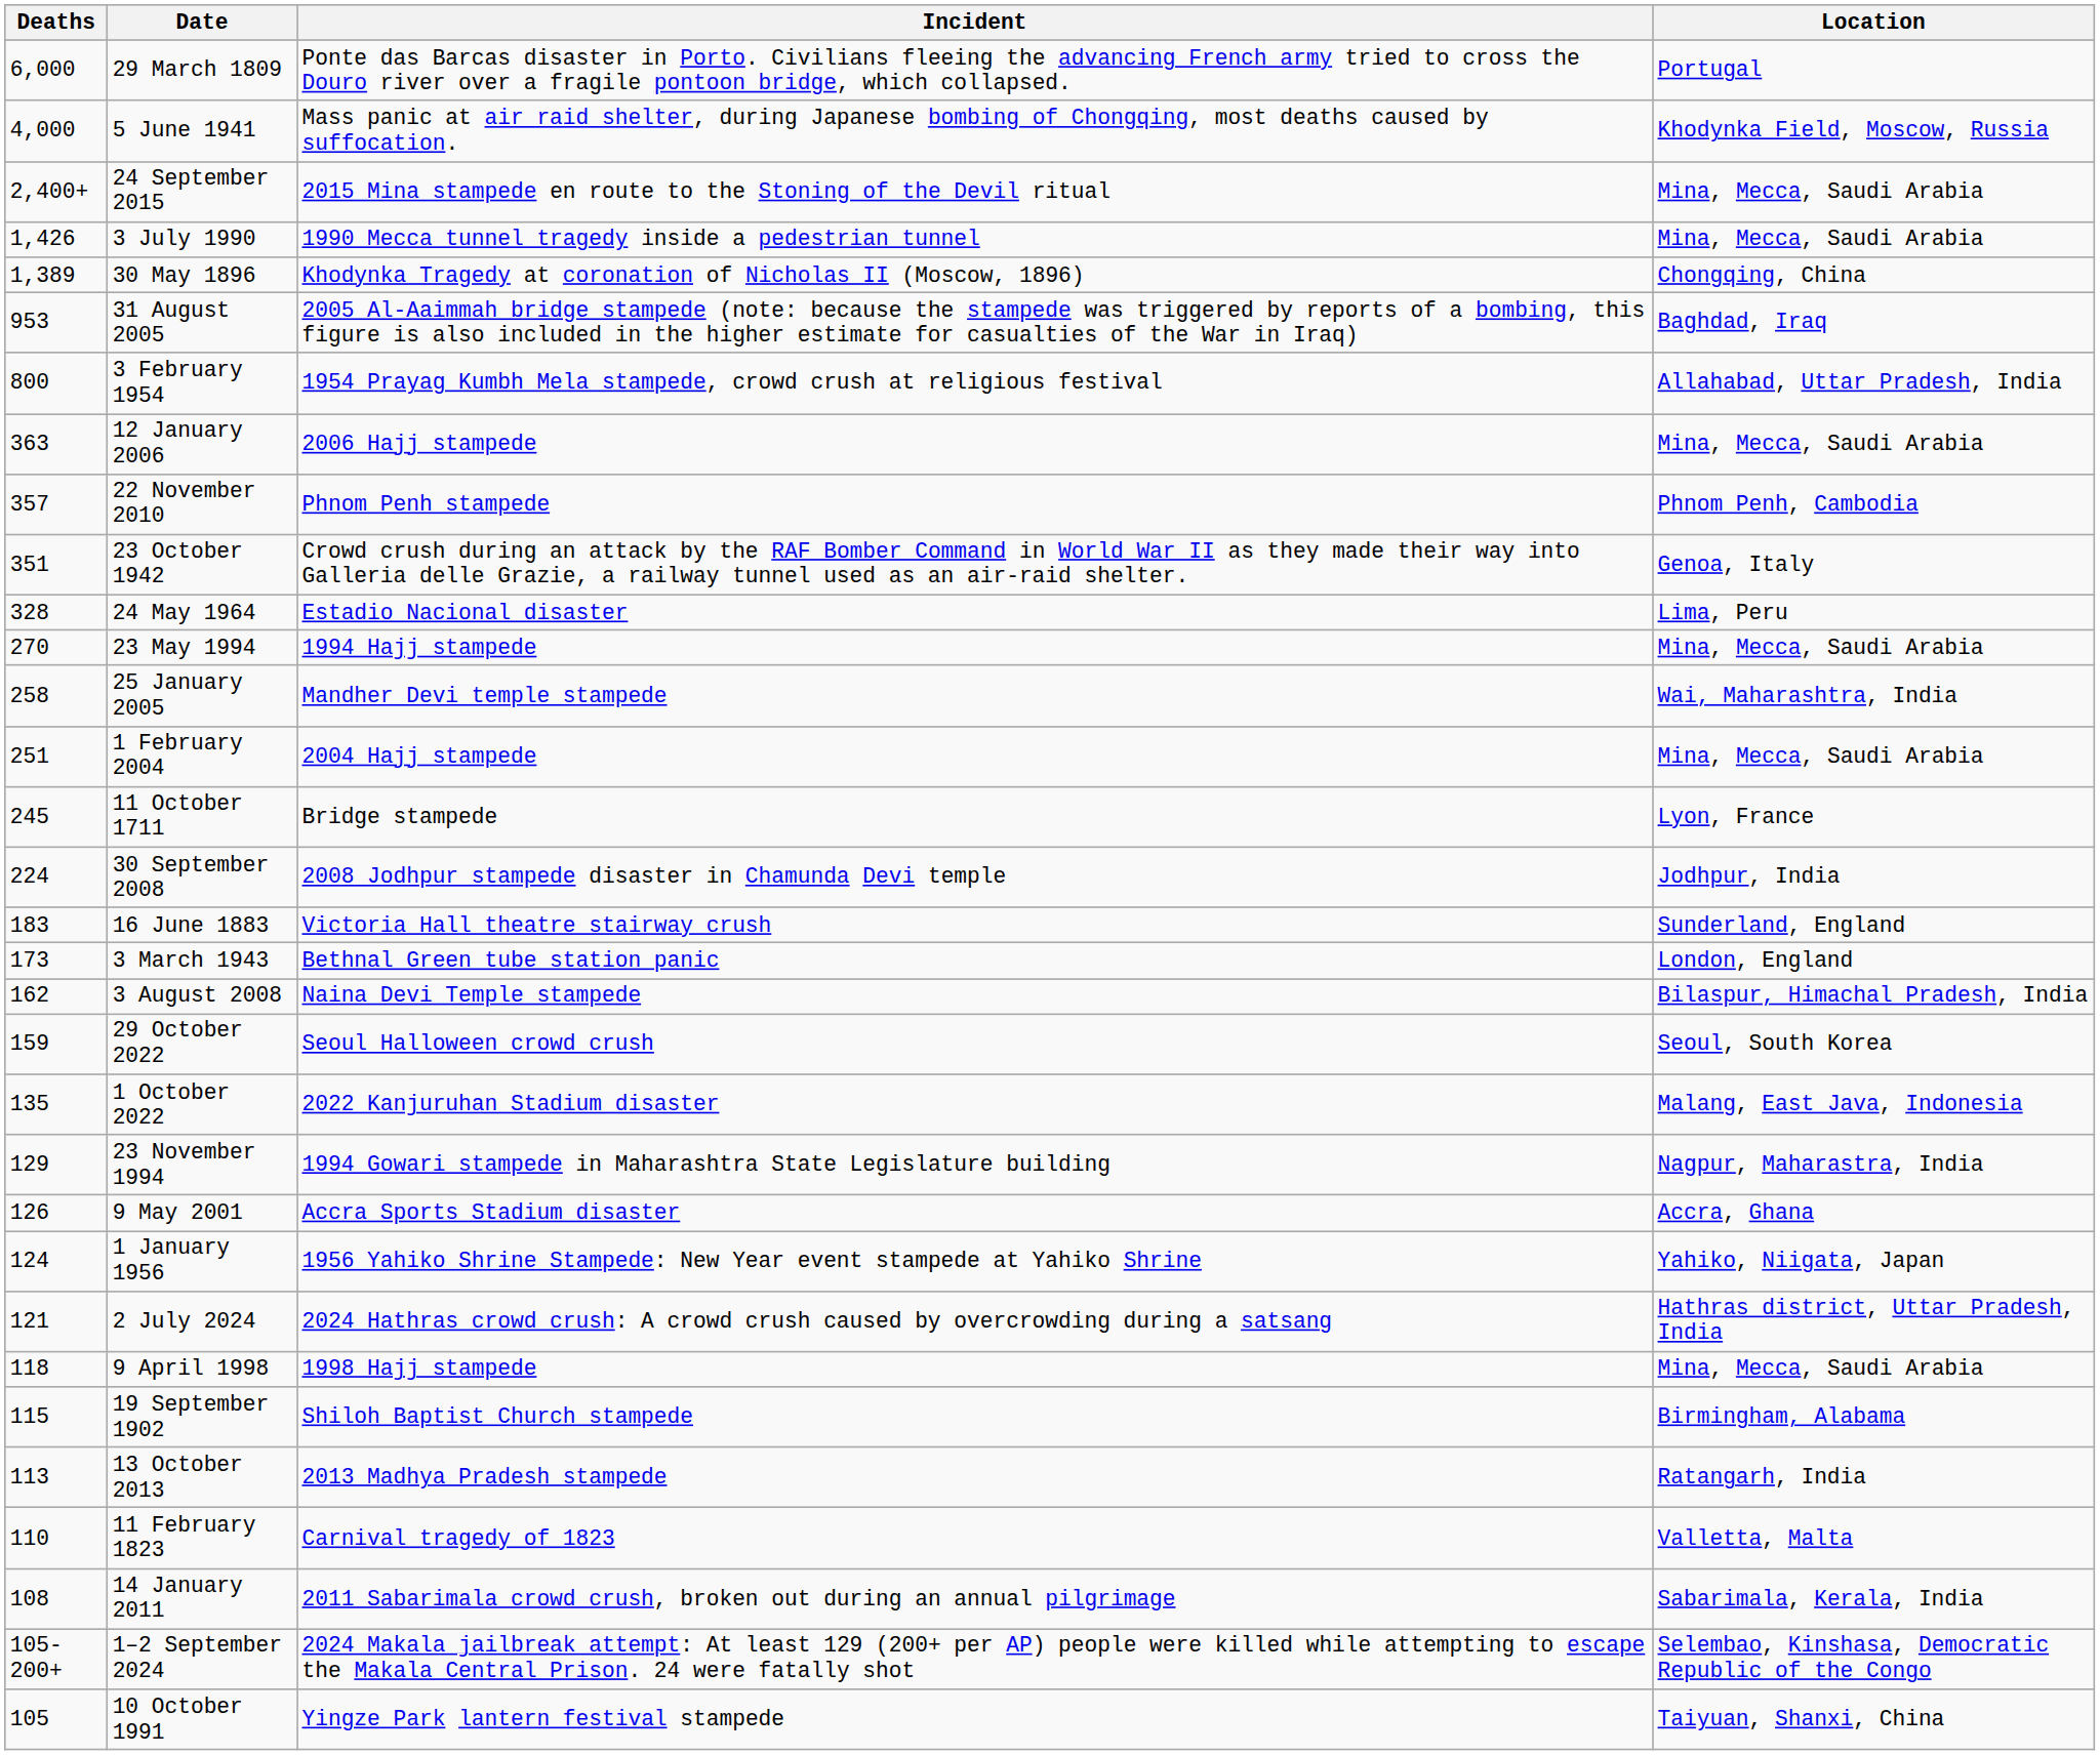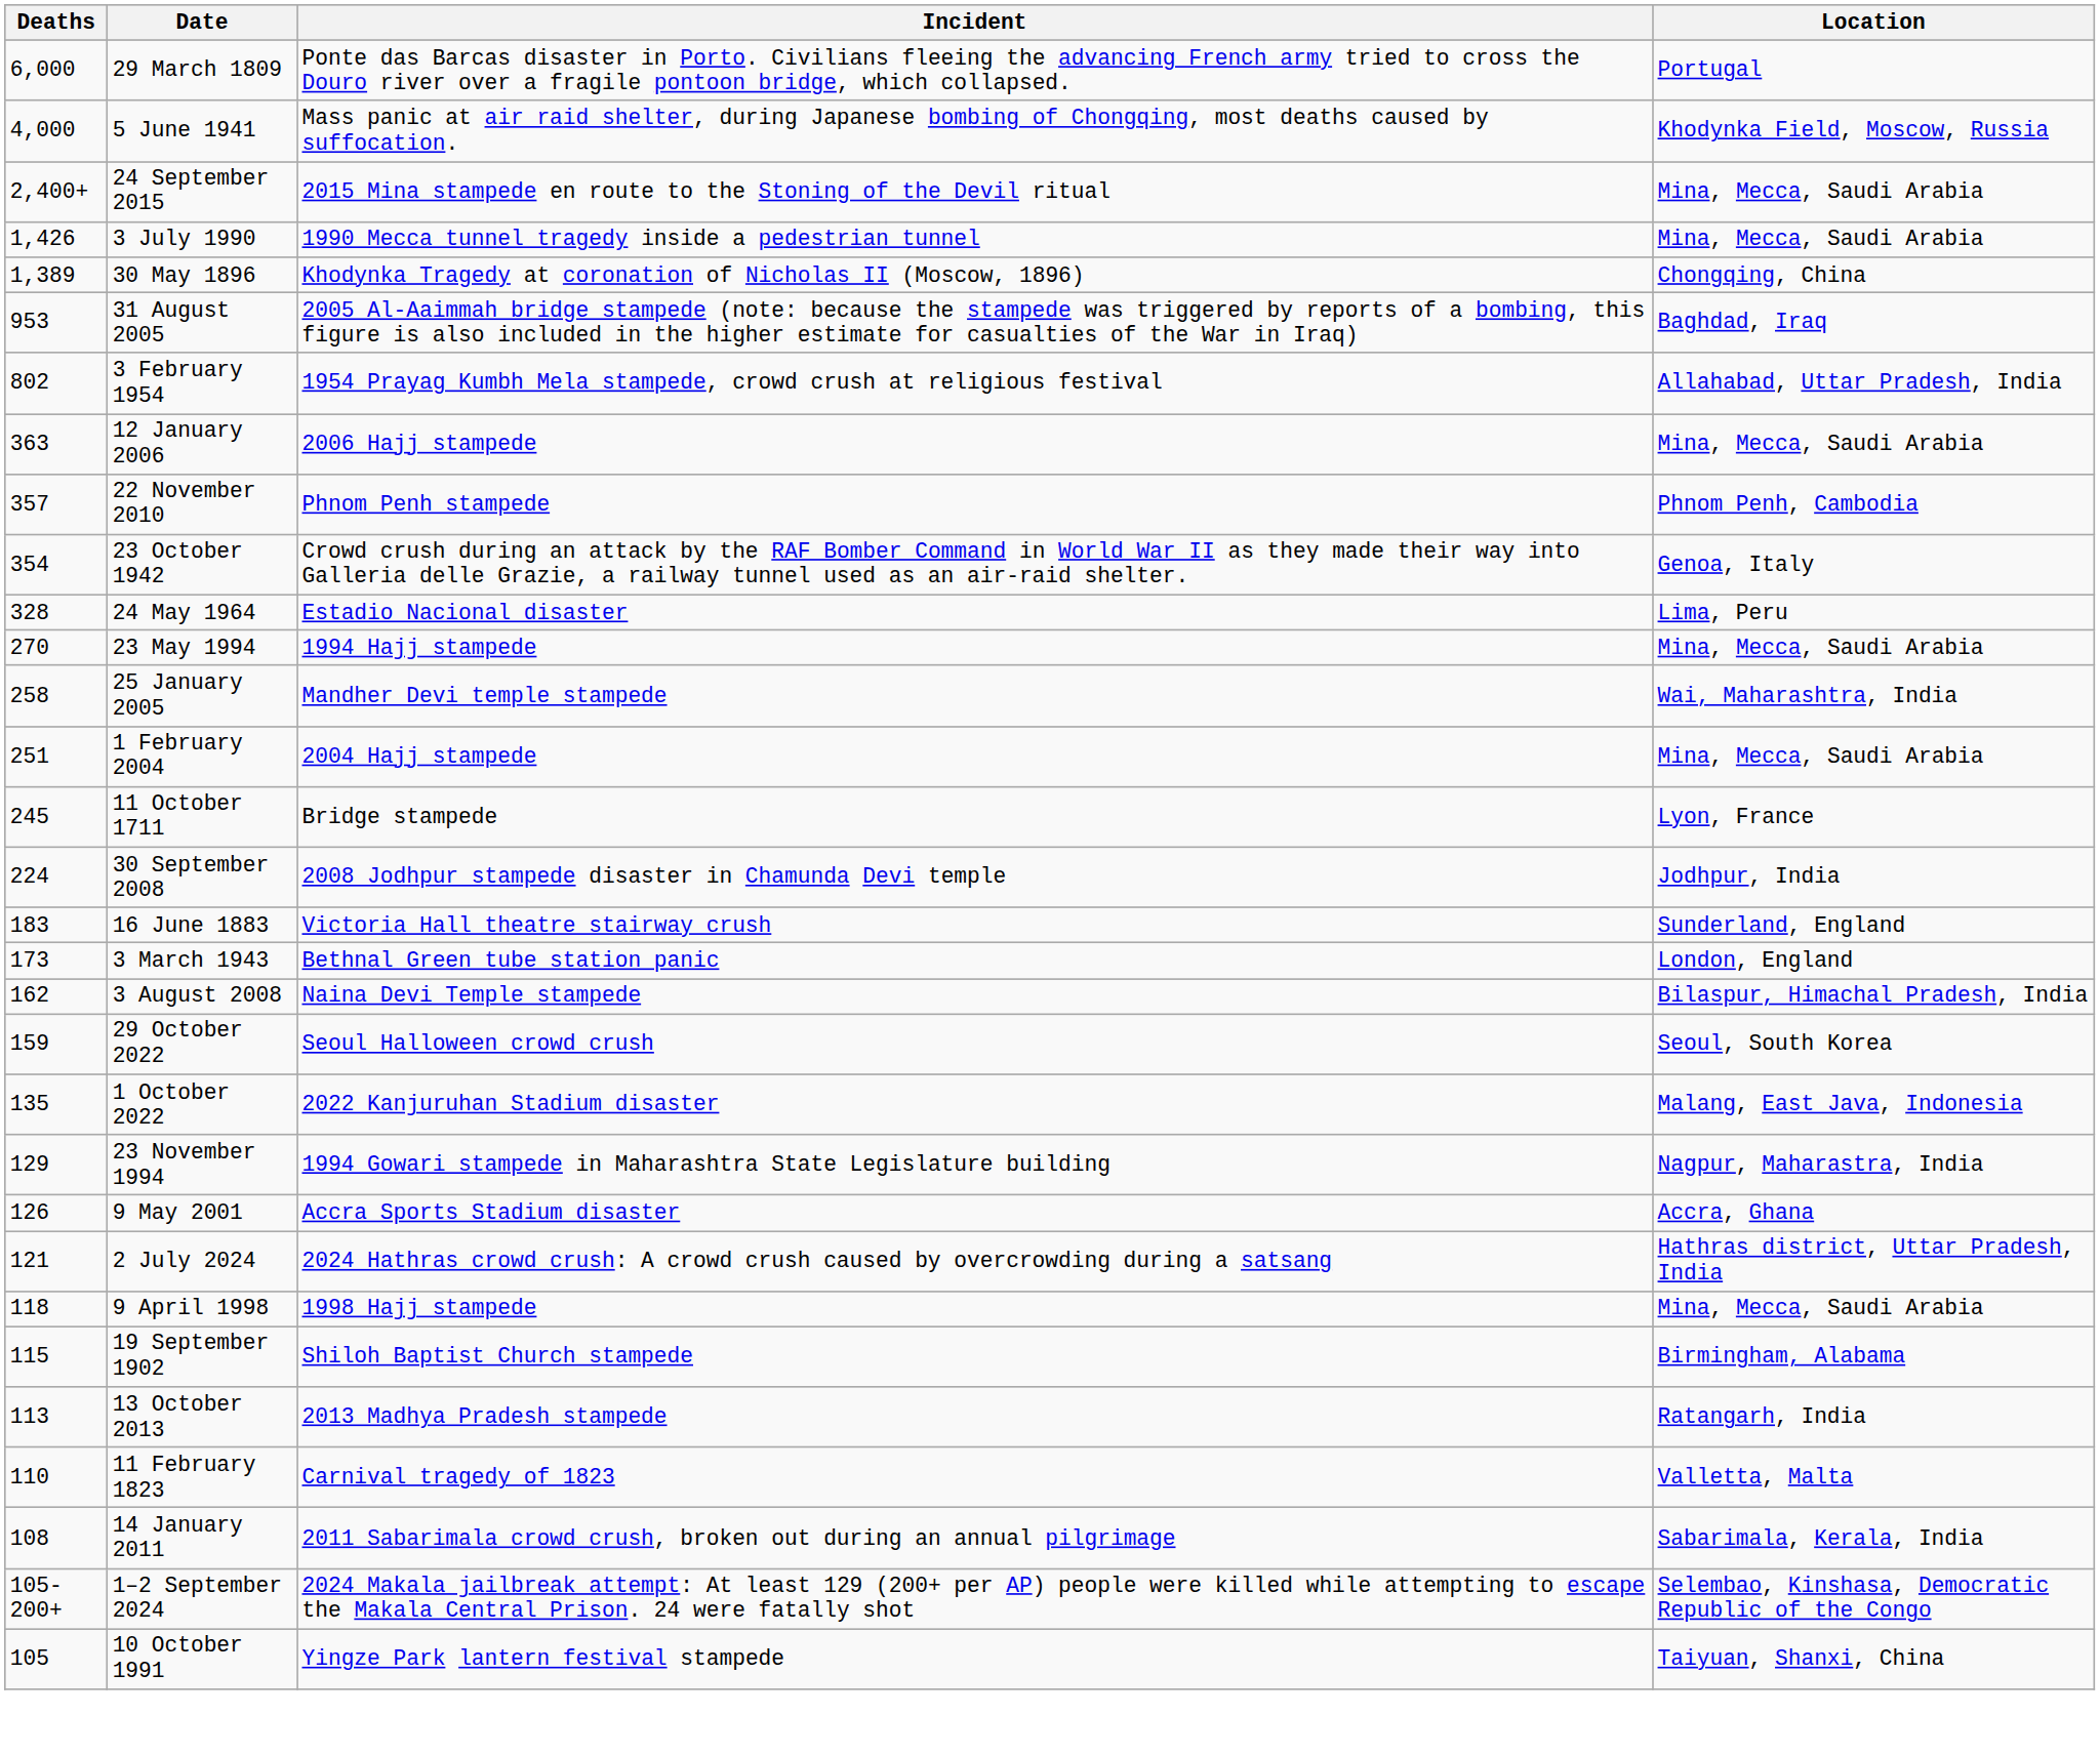3 February 1954 | Deaths: 800 -> 802
23 October 1942 | Deaths: 351 -> 354
- row: 124 | 1 January 1956 | 1956 Yahiko Shrine Stampede: New Year event stampede at Yahiko Shrine | Yahiko, Niigata, Japan
